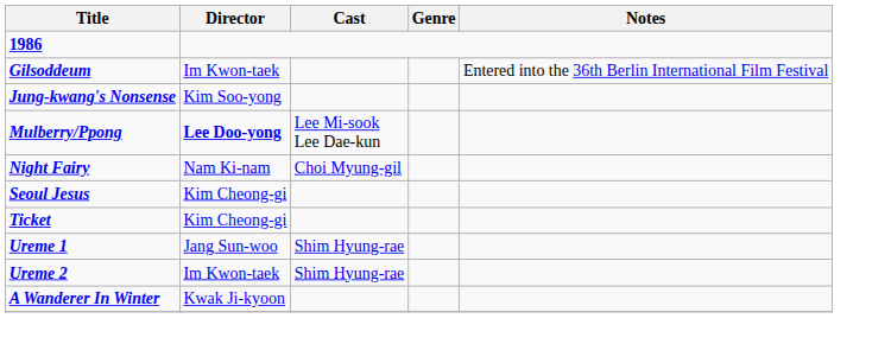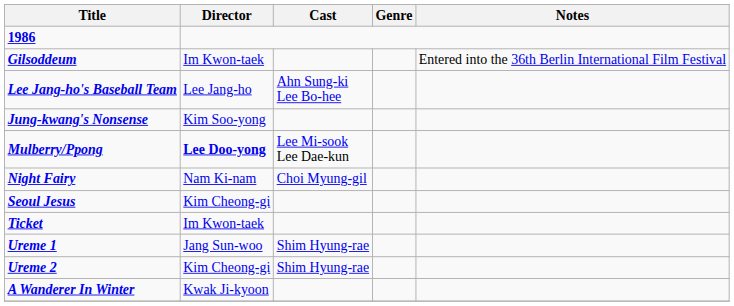+ row: Lee Jang-ho's Baseball Team | Lee Jang-ho | Ahn Sung-ki Lee Bo-hee
Ticket | Director: Kim Cheong-gi -> Im Kwon-taek
Ureme 2 | Director: Im Kwon-taek -> Kim Cheong-gi
